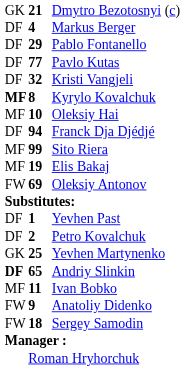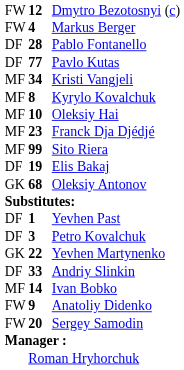Dmytro Bezotosnyi (c) | column 1: GK -> FW
Dmytro Bezotosnyi (c) | column 2: 21 -> 12
Markus Berger | column 1: DF -> FW
Pablo Fontanello | column 2: 29 -> 28
Kristi Vangjeli | column 1: DF -> MF
Kristi Vangjeli | column 2: 32 -> 34
Kyrylo Kovalchuk | column 1: bold -> normal
Franck Dja Djédjé | column 1: DF -> MF
Franck Dja Djédjé | column 2: 94 -> 23
Elis Bakaj | column 1: MF -> DF
Oleksiy Antonov | column 1: FW -> GK
Oleksiy Antonov | column 2: 69 -> 68
Petro Kovalchuk | column 2: 2 -> 3
Yevhen Martynenko | column 2: 25 -> 22
Andriy Slinkin | column 1: bold -> normal
Andriy Slinkin | column 2: 65 -> 33
Ivan Bobko | column 2: 11 -> 14
Sergey Samodin | column 2: 18 -> 20
